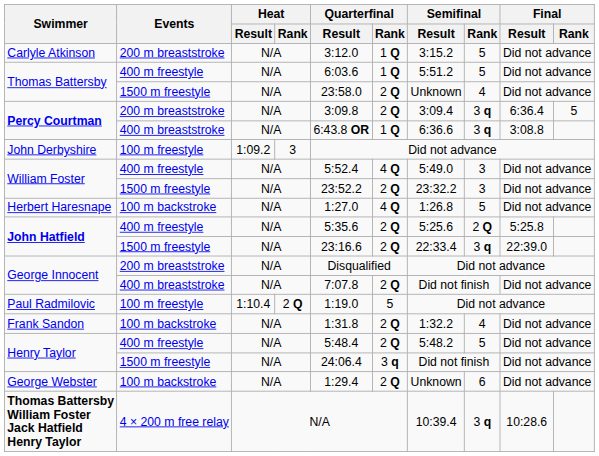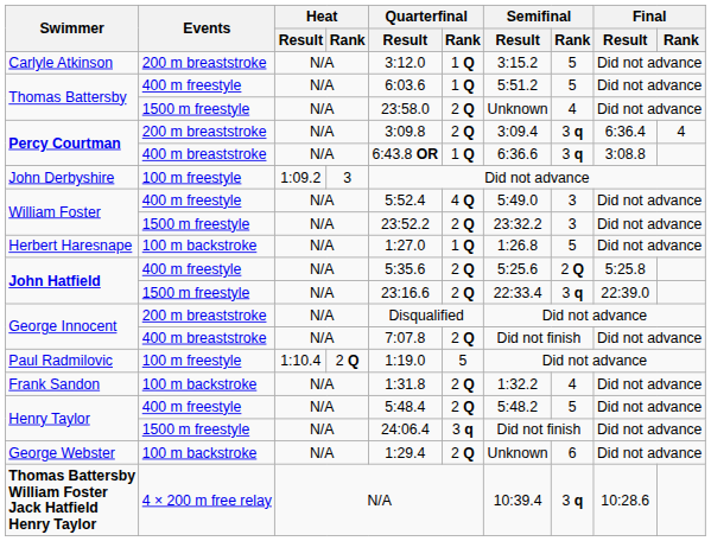Percy Courtman / 200 m breaststroke | Final / Rank: 5 -> 4
Herbert Haresnape | Quarterfinal / Rank: 4 Q -> 1 Q
